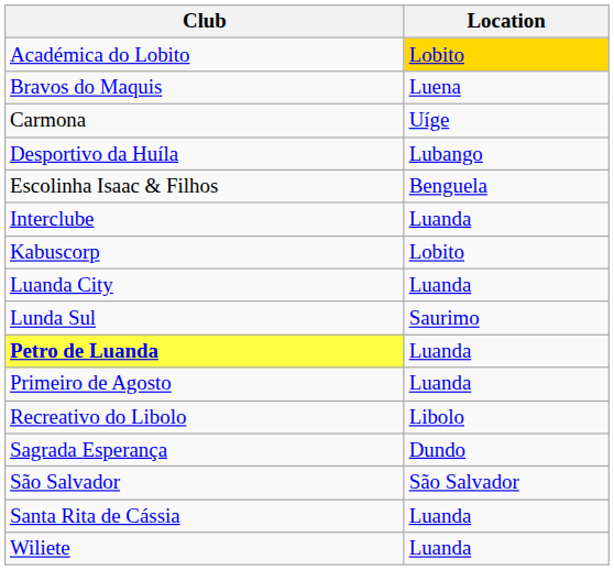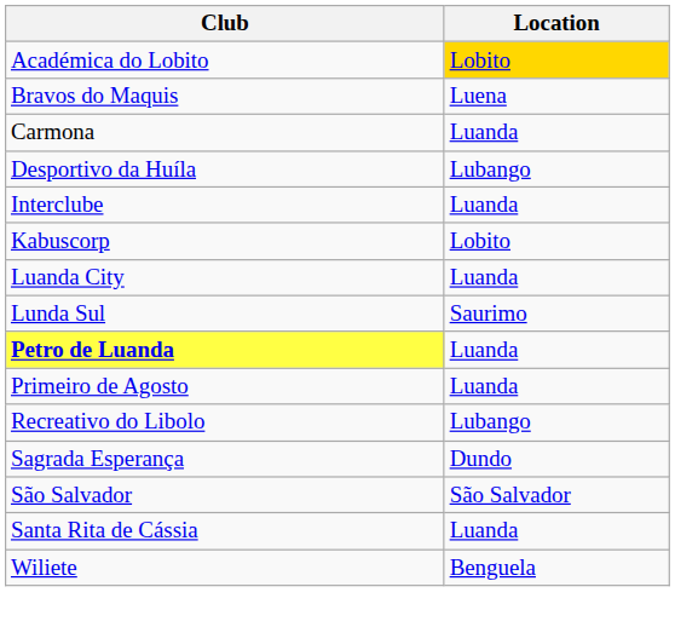Carmona | Location: Uíge -> Luanda
- row: Escolinha Isaac & Filhos | Benguela
Recreativo do Libolo | Location: Libolo -> Lubango
Wiliete | Location: Luanda -> Benguela
